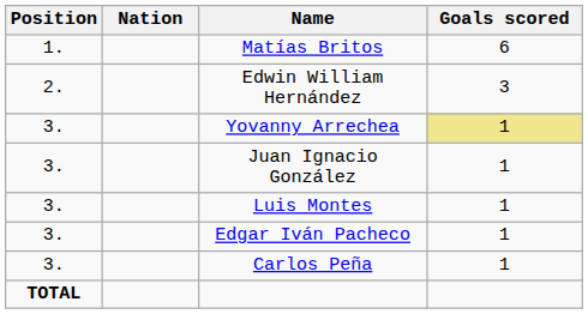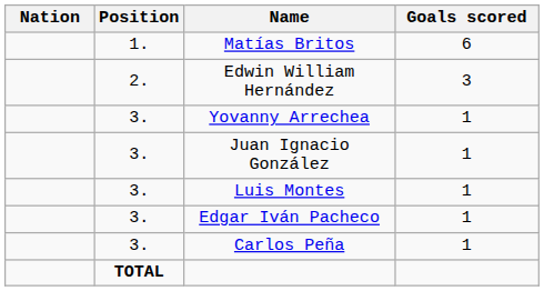columns swapped: Position <-> Nation
Yovanny Arrechea | Goals scored: khaki background -> no background
